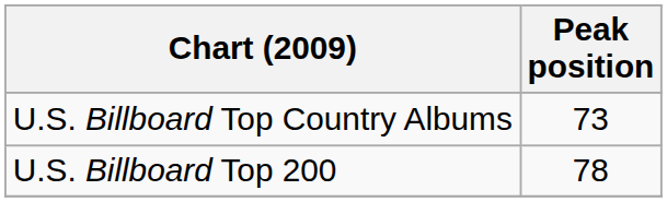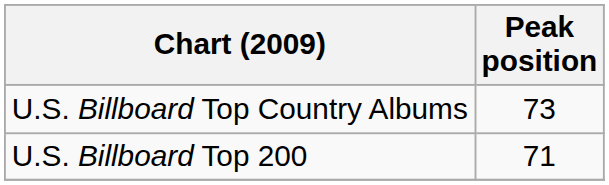U.S. Billboard Top 200 | Peak position: 78 -> 71
